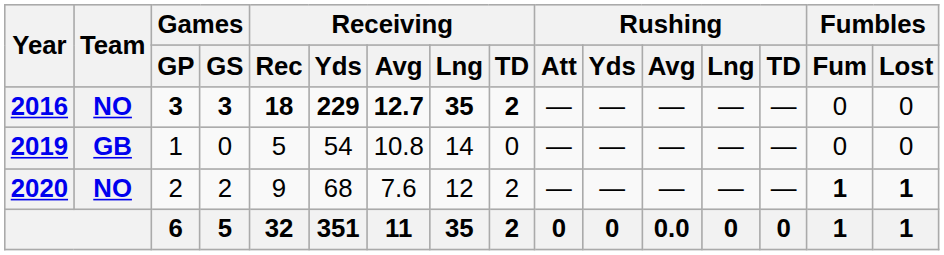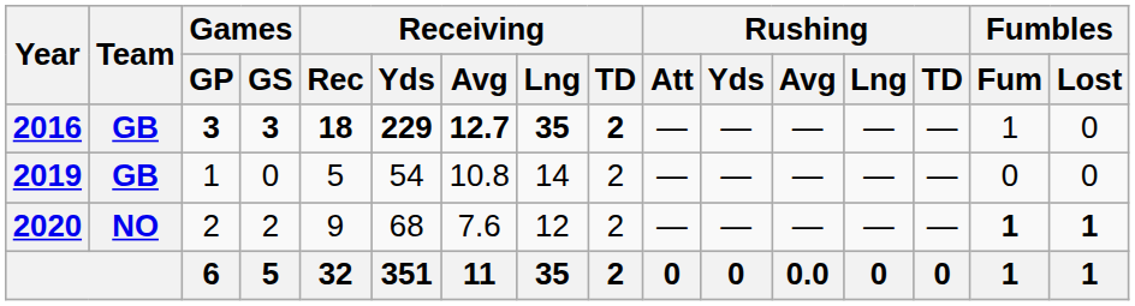2016 | Team: NO -> GB
2016 | Fumbles / Fum: 0 -> 1
2019 | Receiving / TD: 0 -> 2
